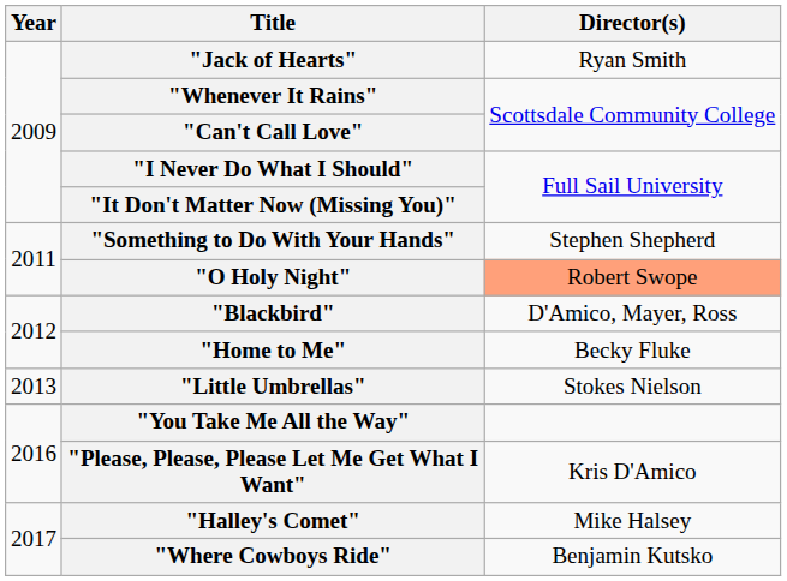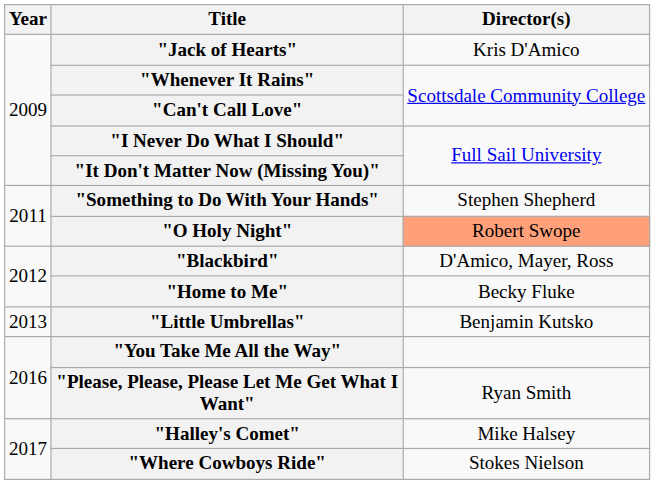"Jack of Hearts" | Director(s): Ryan Smith -> Kris D'Amico
"Little Umbrellas" | Director(s): Stokes Nielson -> Benjamin Kutsko
"Please, Please, Please Let Me Get What I Want" | Director(s): Kris D'Amico -> Ryan Smith
"Where Cowboys Ride" | Director(s): Benjamin Kutsko -> Stokes Nielson
